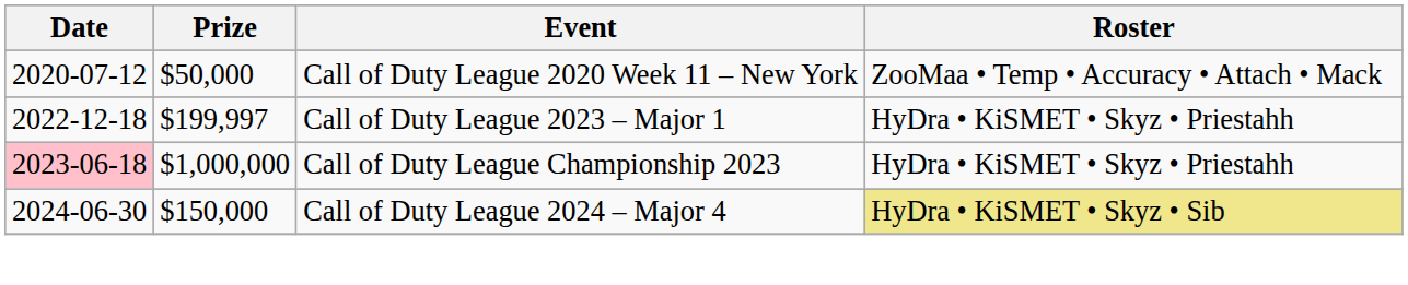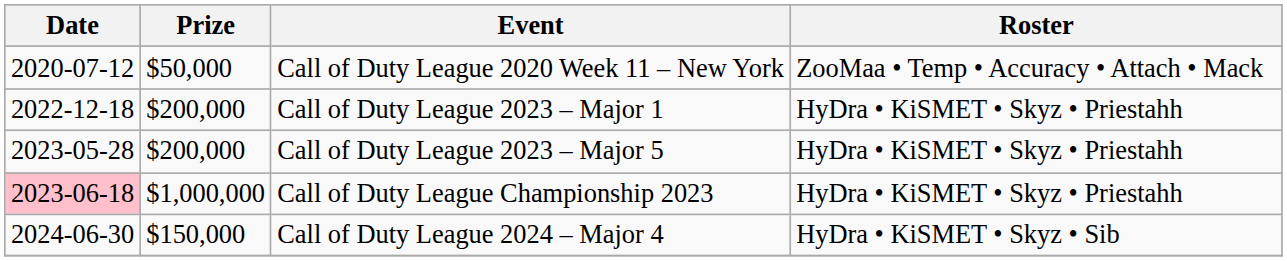Call of Duty League 2023 – Major 1 | Prize: $199,997 -> $200,000
+ row: 2023-05-28 | $200,000 | Call of Duty League 2023 – Major 5 | HyDra • KiSMET • Skyz • Priestahh
Call of Duty League 2024 – Major 4 | Roster: khaki background -> no background
